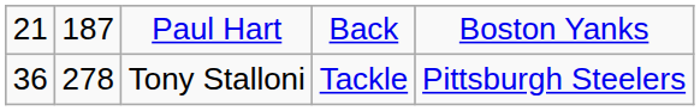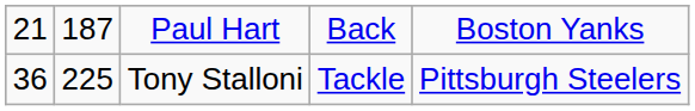Tony Stalloni | column 2: 278 -> 225
